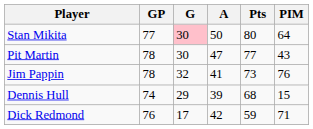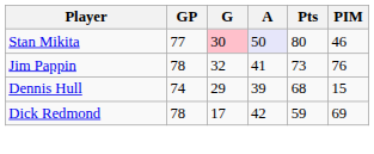Stan Mikita | A: no background -> lavender background
Stan Mikita | PIM: 64 -> 46
- row: Pit Martin | 78 | 30 | 47 | 77 | 43
Dick Redmond | GP: 76 -> 78
Dick Redmond | PIM: 71 -> 69
